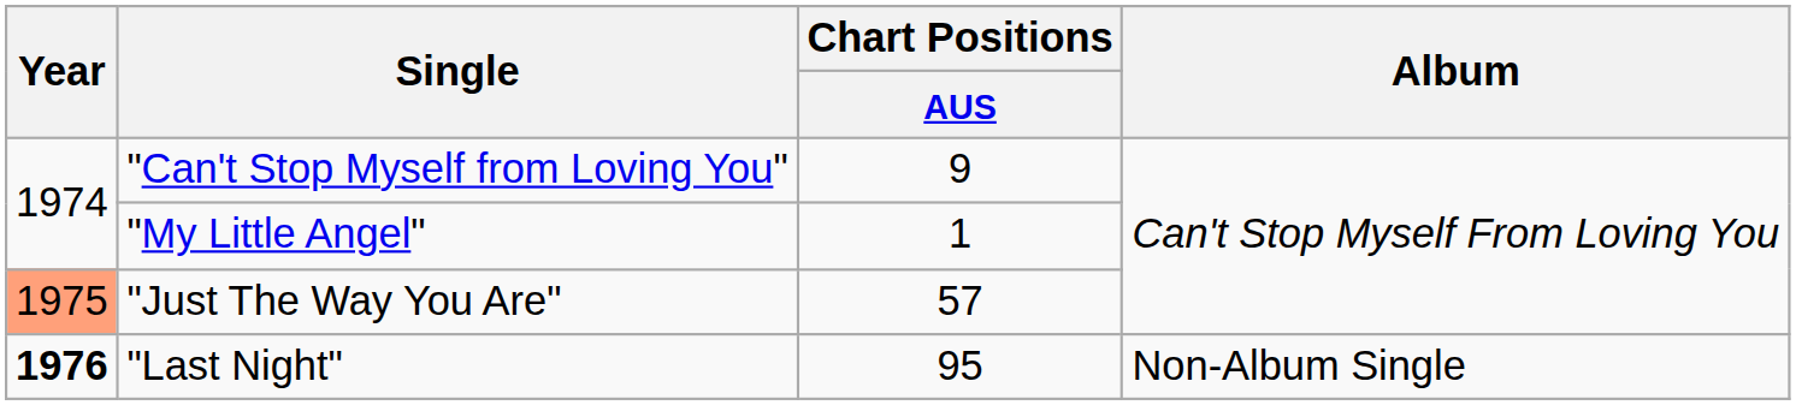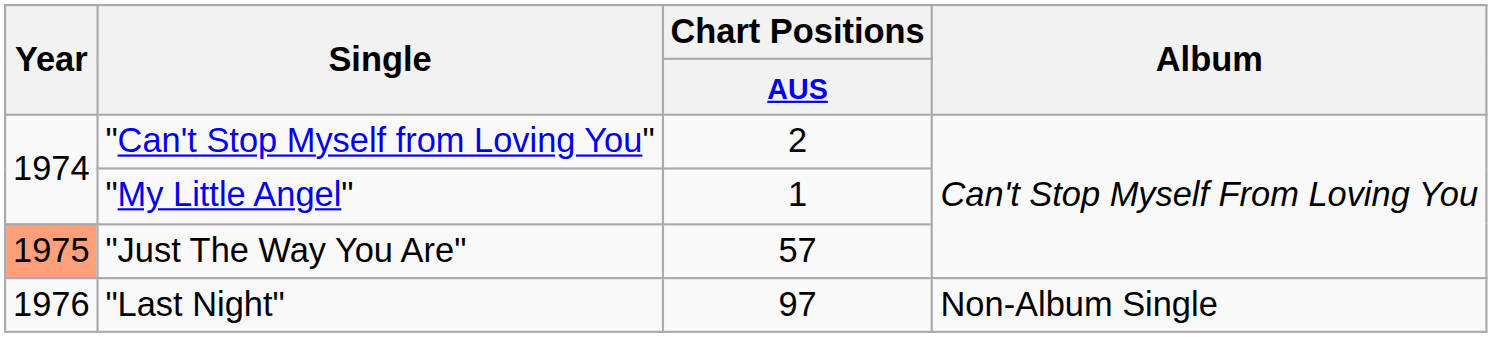"Can't Stop Myself from Loving You" | Chart Positions / AUS: 9 -> 2
"Last Night" | Year: bold -> normal
"Last Night" | Chart Positions / AUS: 95 -> 97
